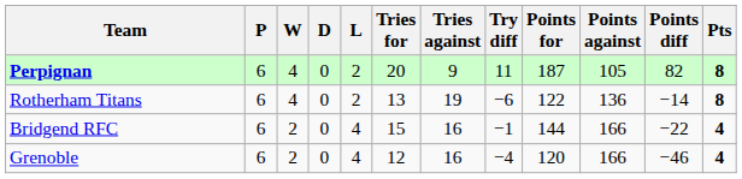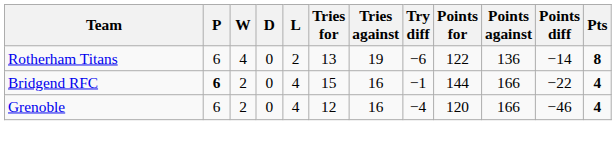- row: Perpignan | 6 | 4 | 0 | 2 | 20 | 9 | 11 | 187 | 105 | 82 | 8
Bridgend RFC | P: normal -> bold
